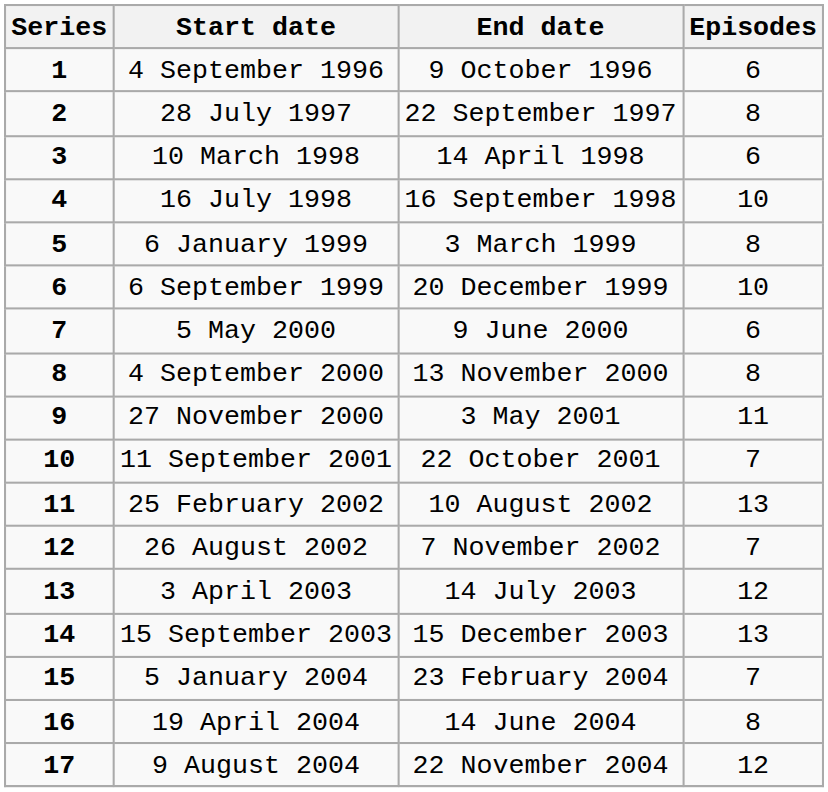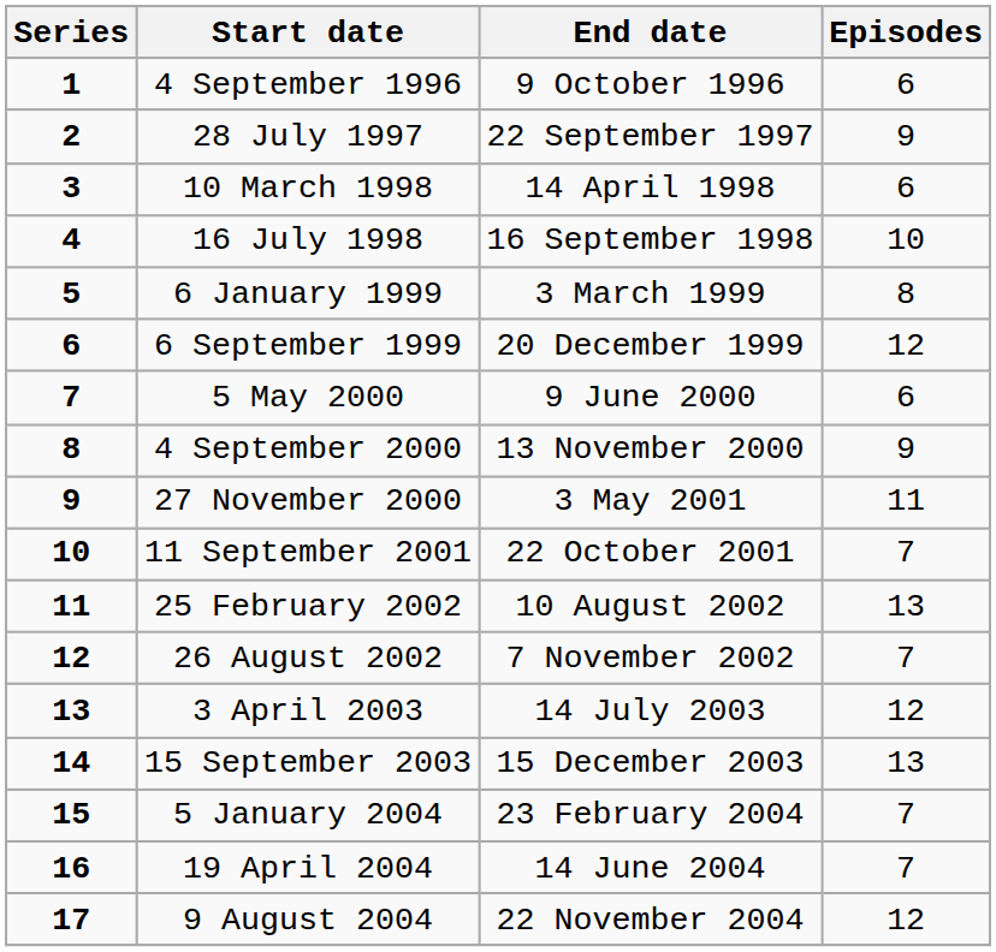28 July 1997 | Episodes: 8 -> 9
6 September 1999 | Episodes: 10 -> 12
4 September 2000 | Episodes: 8 -> 9
19 April 2004 | Episodes: 8 -> 7
